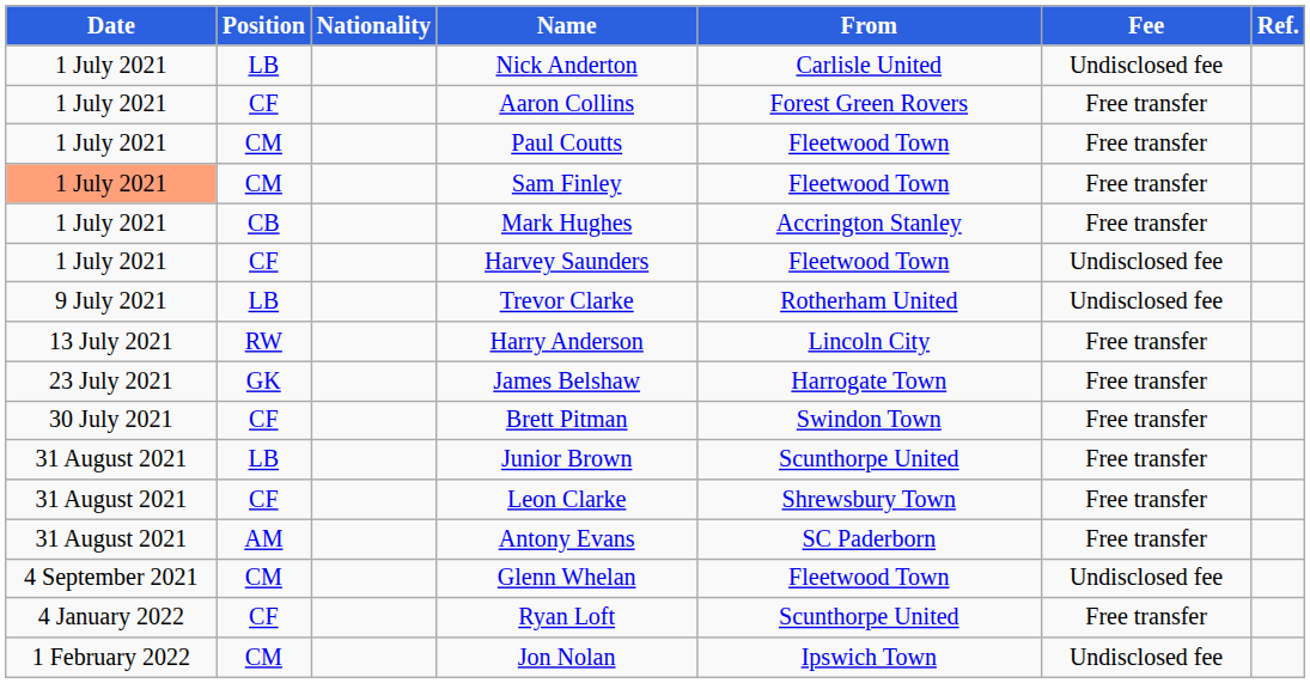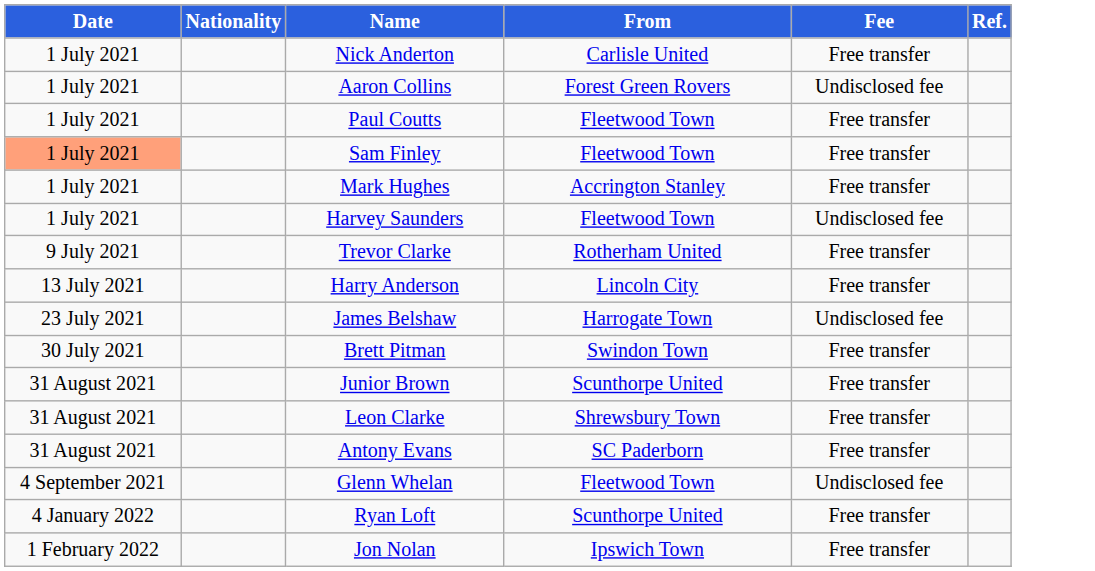- column: Position | LB | CF | CM | CM | CB | CF | LB | RW | GK | CF | LB | CF | AM | CM | CF | CM
Nick Anderton | Fee: Undisclosed fee -> Free transfer
Aaron Collins | Fee: Free transfer -> Undisclosed fee
Trevor Clarke | Fee: Undisclosed fee -> Free transfer
James Belshaw | Fee: Free transfer -> Undisclosed fee
Jon Nolan | Fee: Undisclosed fee -> Free transfer
